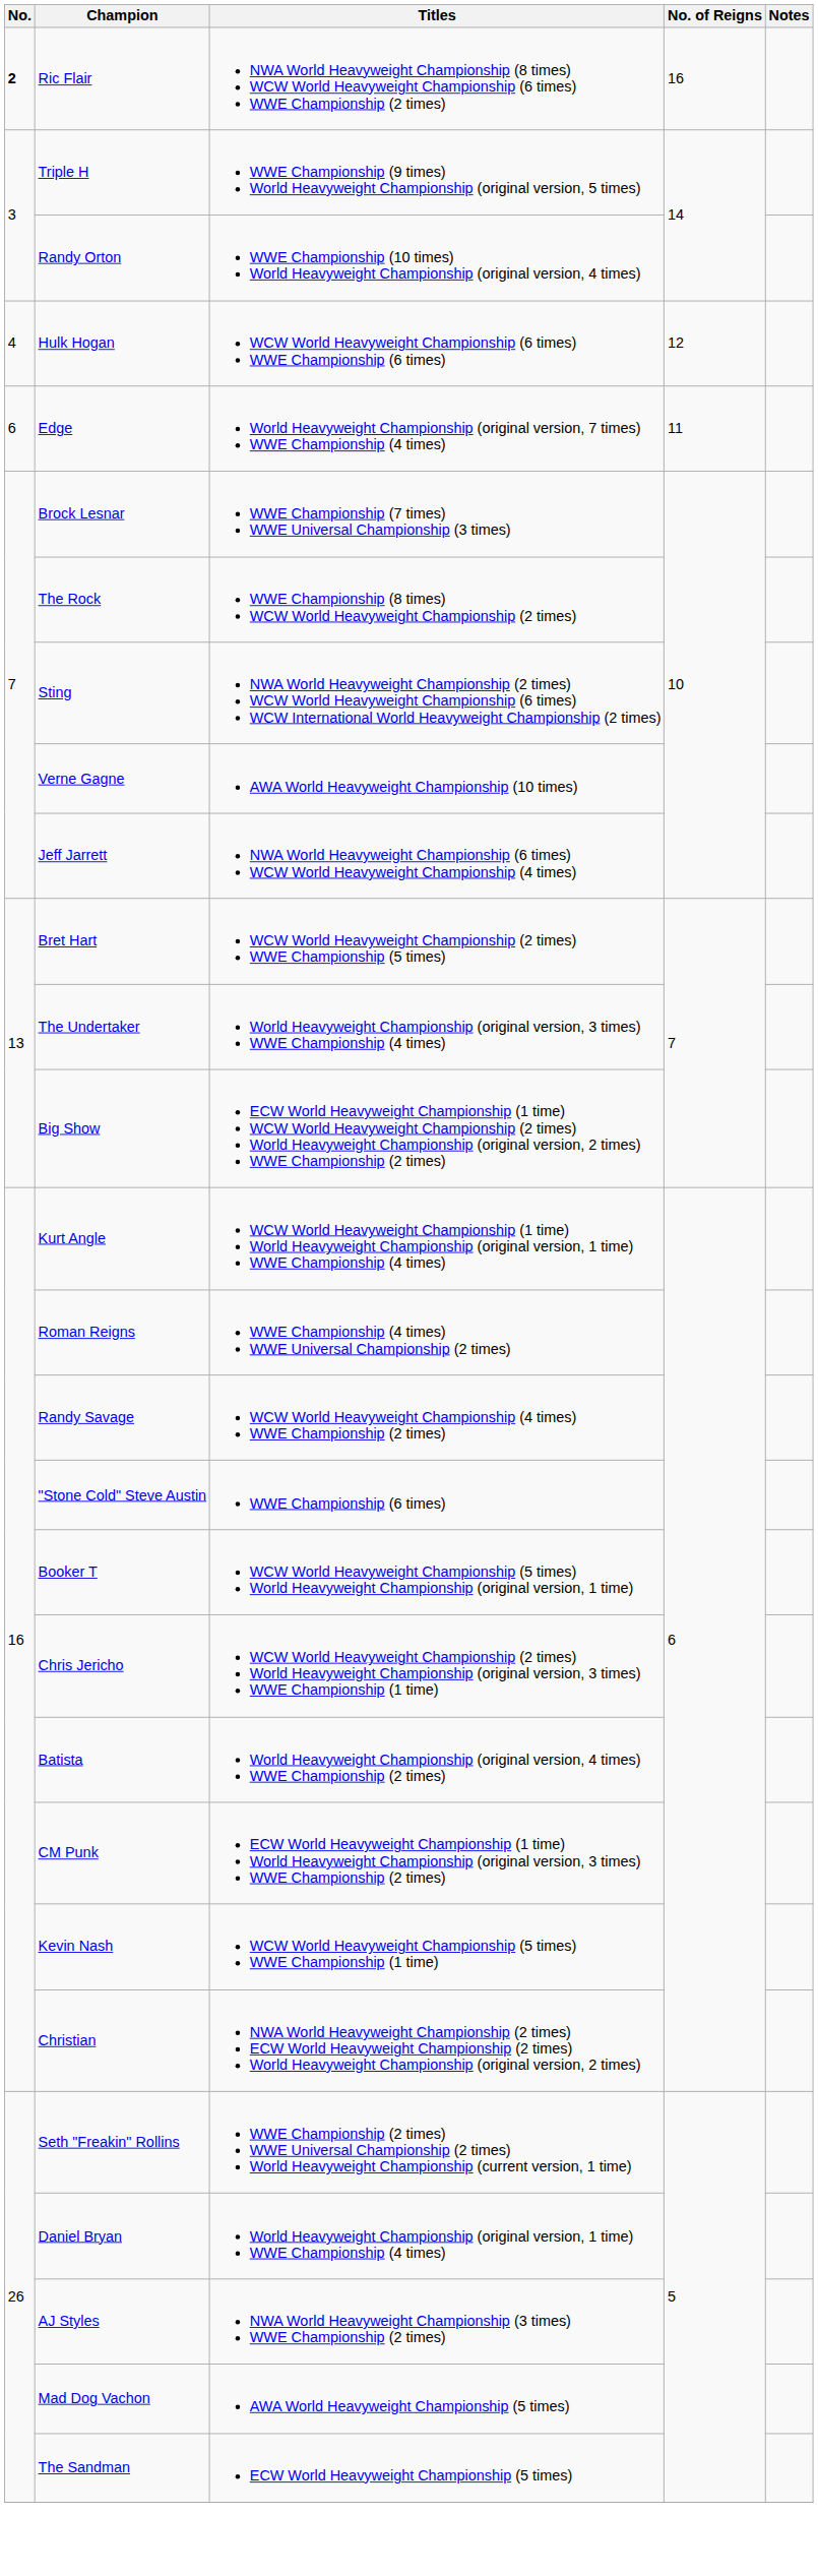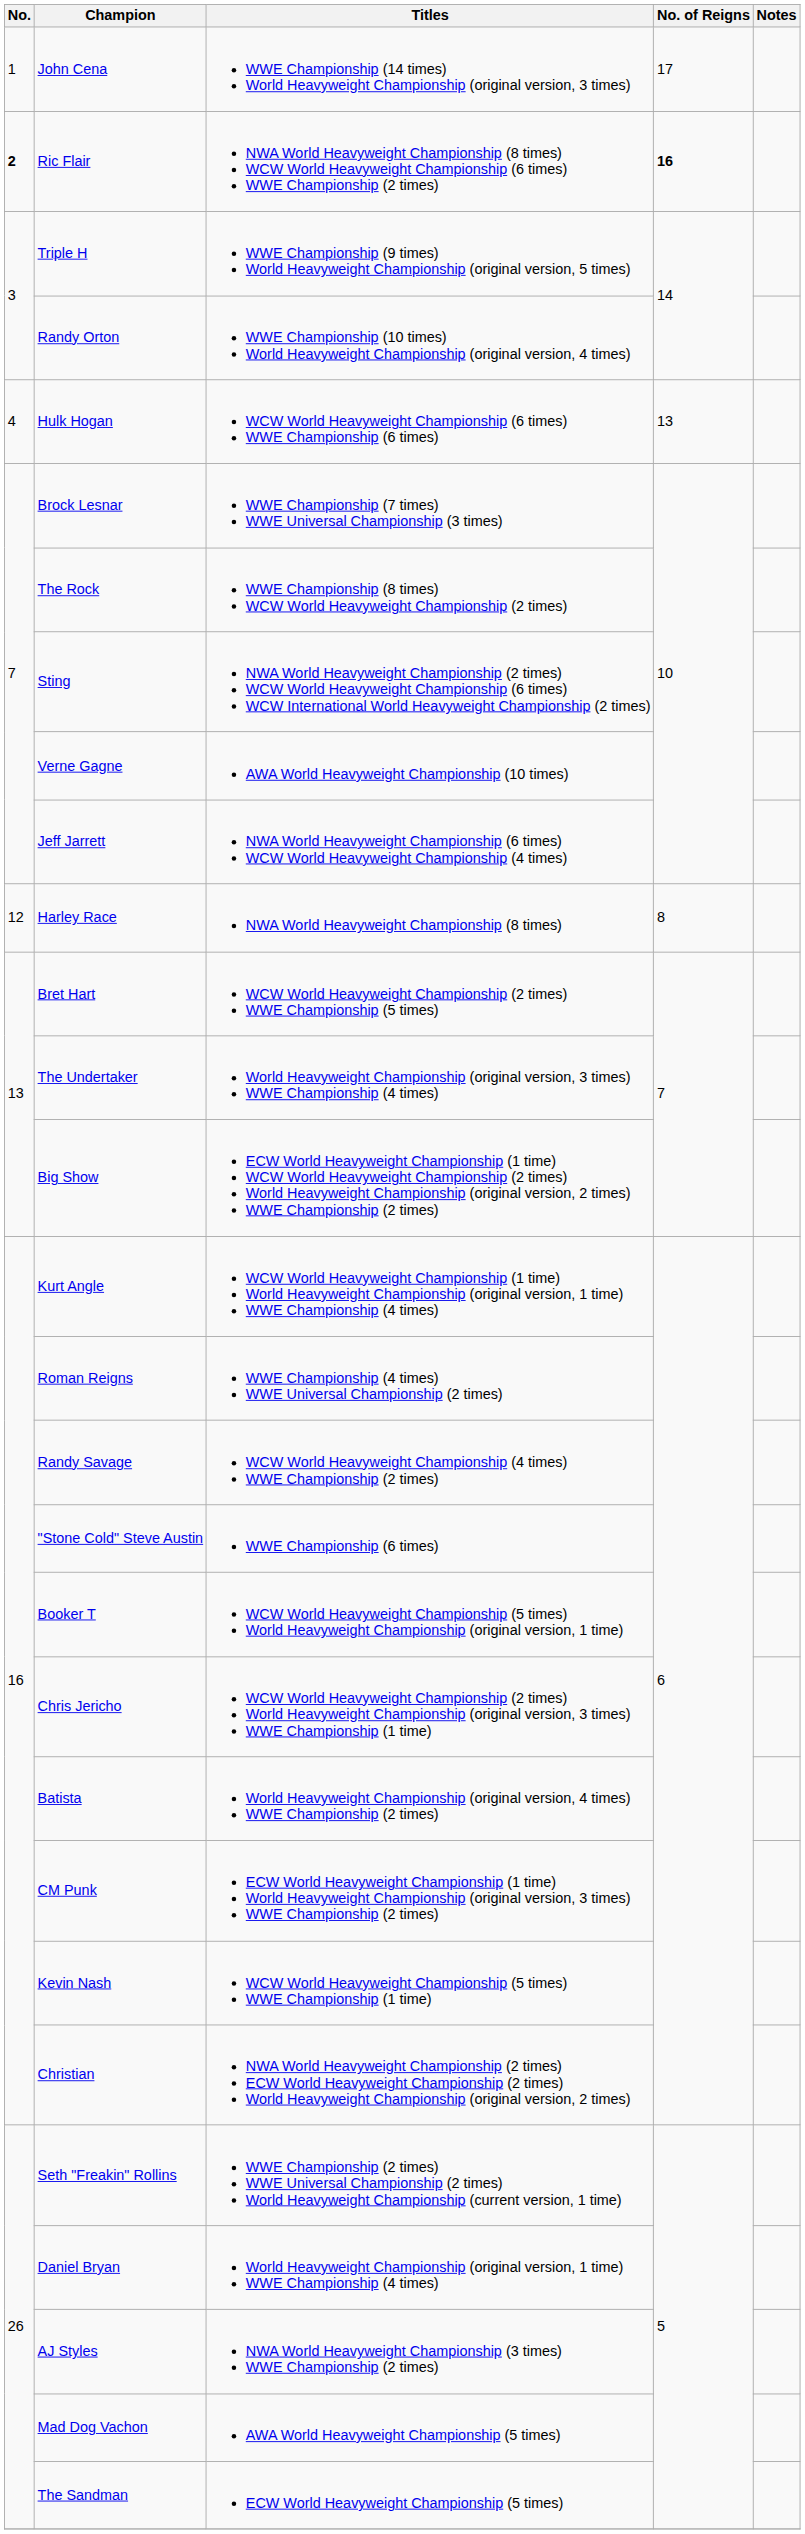+ row: 1 | John Cena | WWE Championship (14 times) World Heavyweight Championship (original version, 3 times) | 17
Ric Flair | No. of Reigns: normal -> bold
Hulk Hogan | No. of Reigns: 12 -> 13
- row: 6 | Edge | World Heavyweight Championship (original version, 7 times) WWE Championship (4 times) | 11
+ row: 12 | Harley Race | NWA World Heavyweight Championship (8 times) | 8
